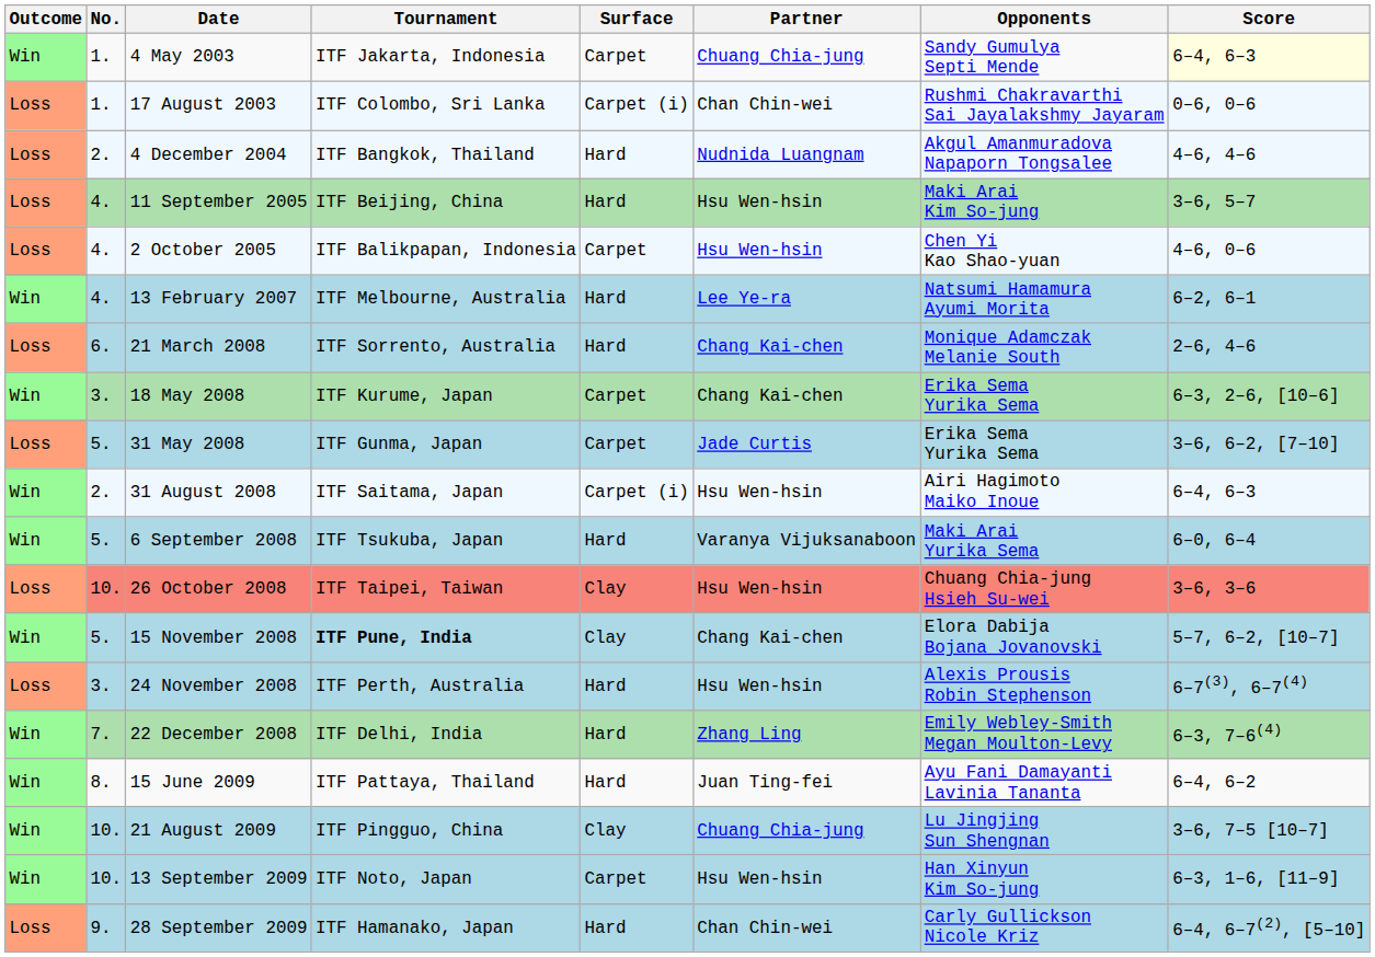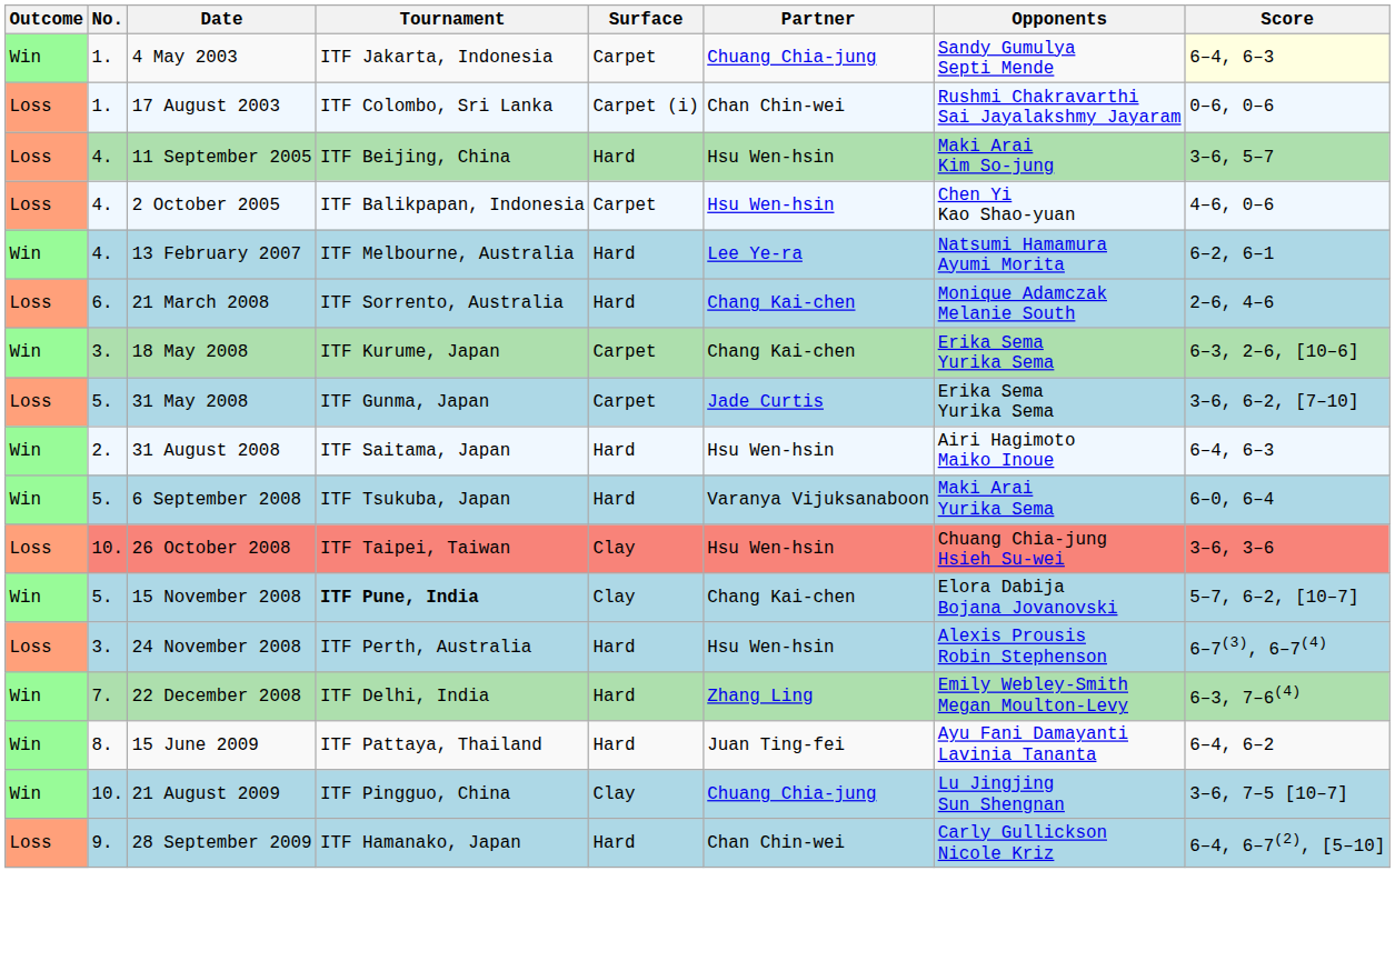- row: Loss | 2. | 4 December 2004 | ITF Bangkok, Thailand | Hard | Nudnida Luangnam | Akgul Amanmuradova Napaporn Tongsalee | 4–6, 4–6
31 August 2008 | Surface: Carpet (i) -> Hard
- row: Win | 10. | 13 September 2009 | ITF Noto, Japan | Carpet | Hsu Wen-hsin | Han Xinyun Kim So-jung | 6–3, 1–6, [11–9]
